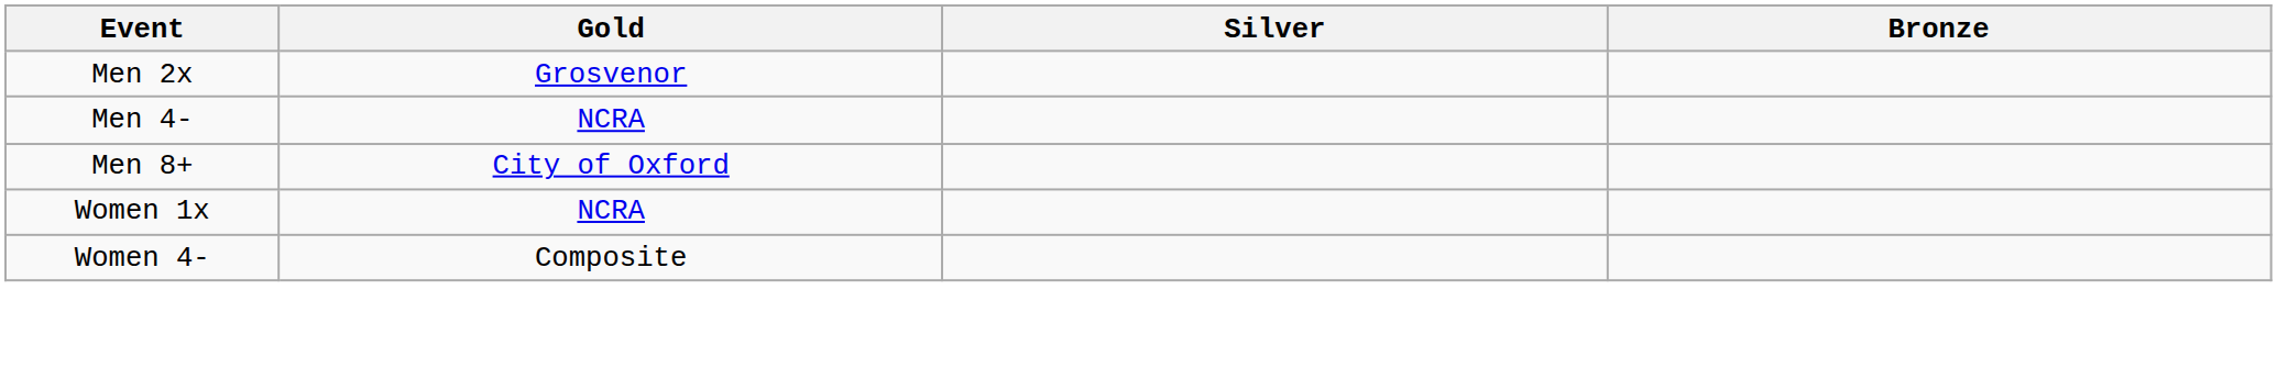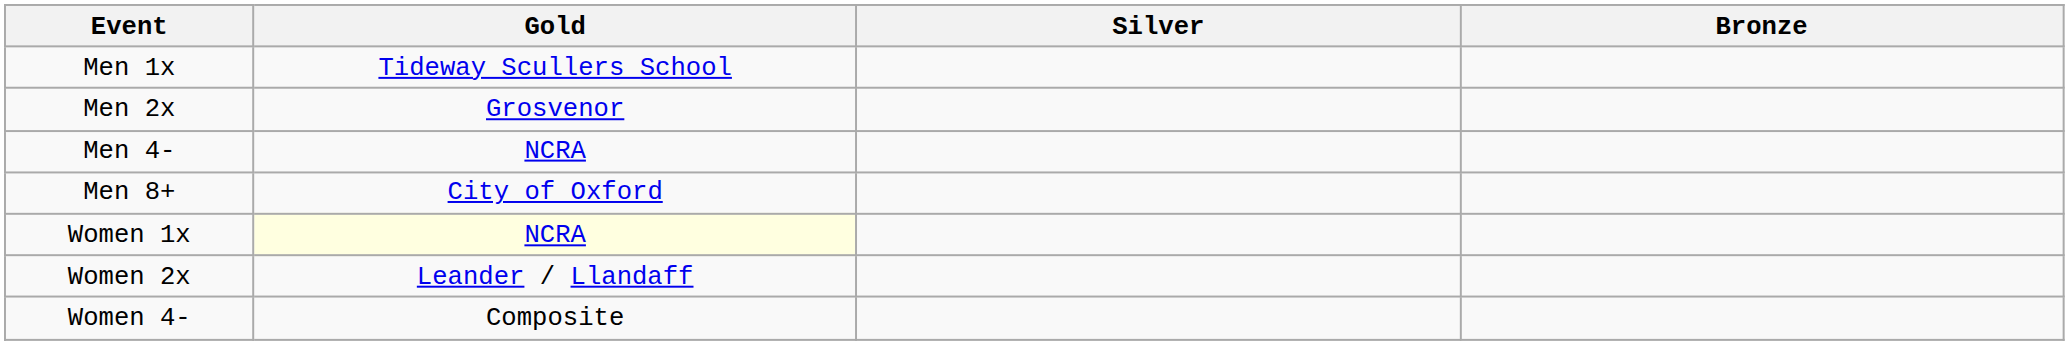+ row: Men 1x | Tideway Scullers School
Women 1x | Gold: no background -> lightyellow background
+ row: Women 2x | Leander / Llandaff
